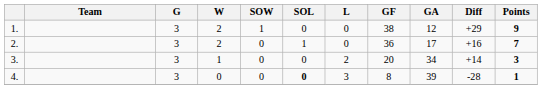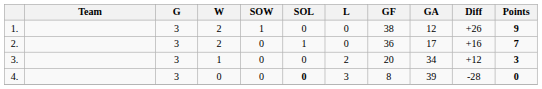1. | Diff: +29 -> +26
3. | Diff: +14 -> +12
4. | Points: 1 -> 0
